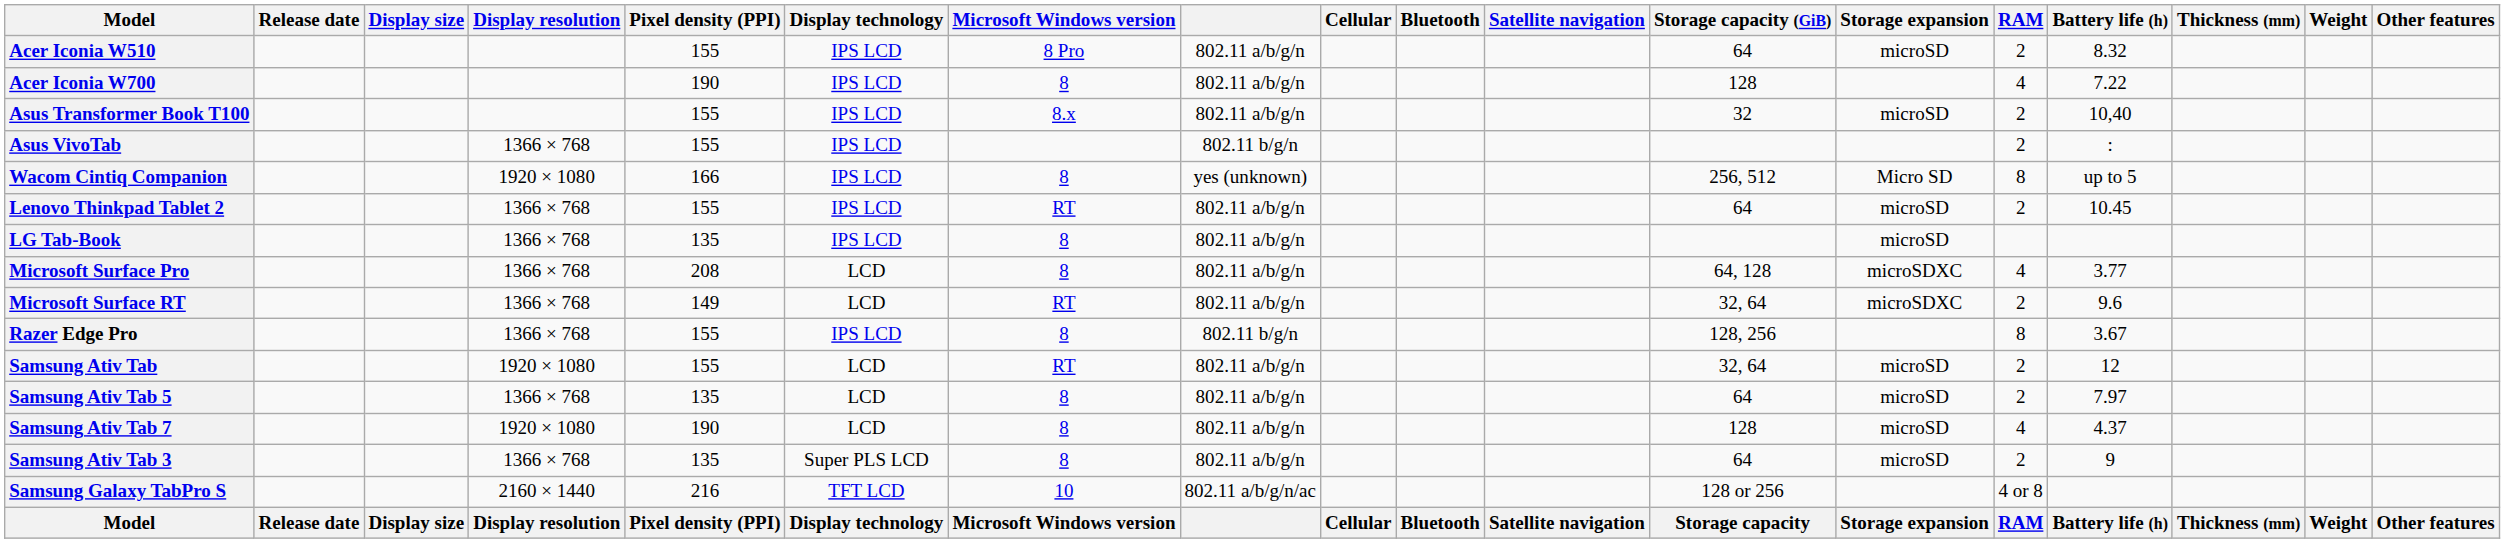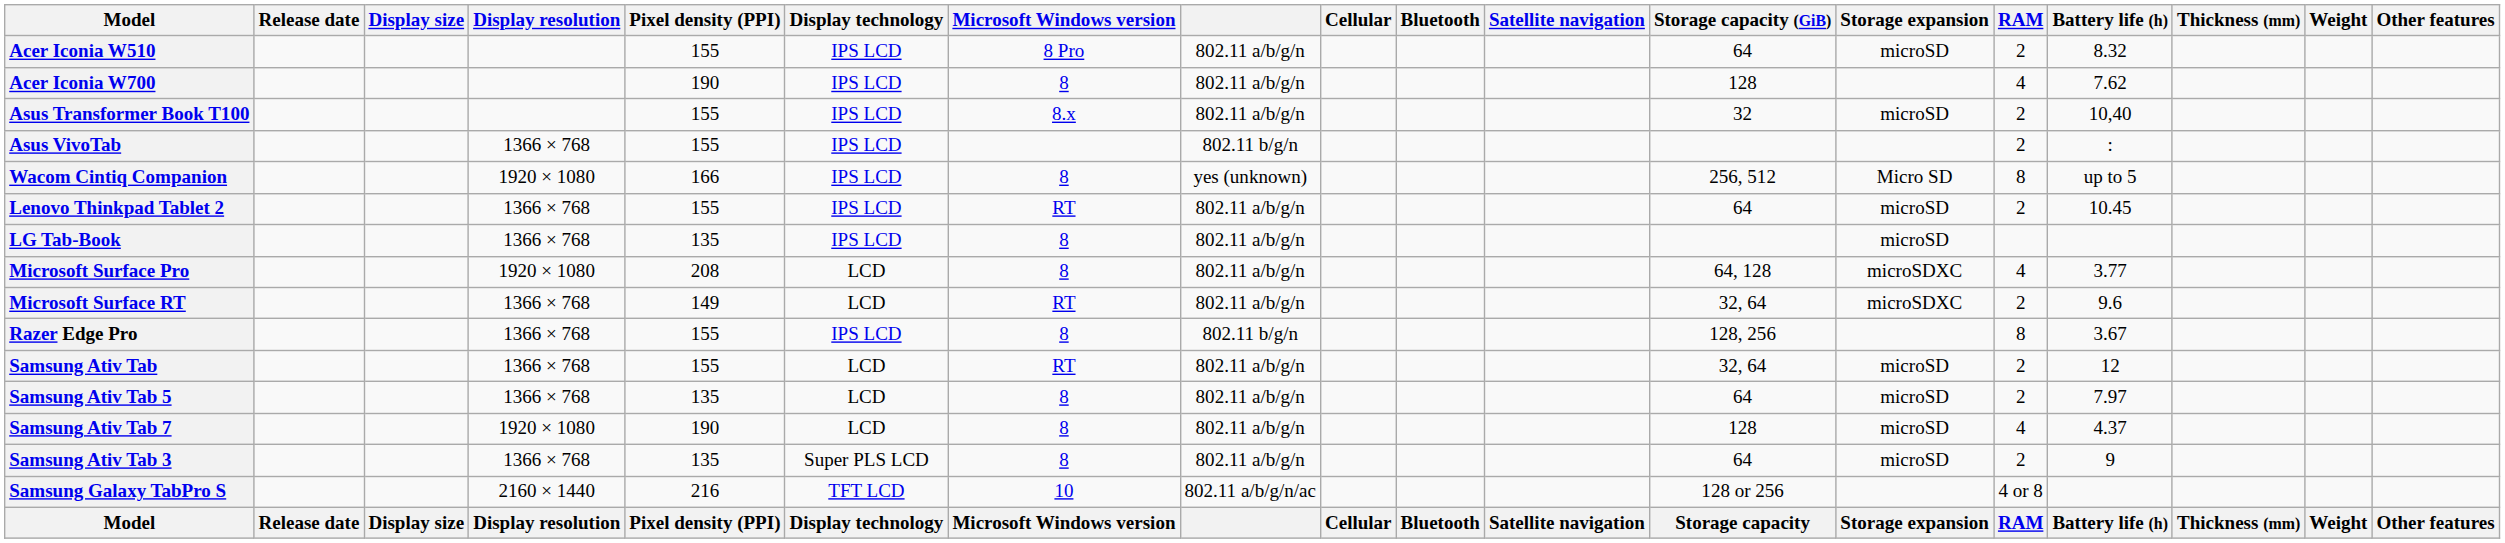Acer Iconia W700 | Battery life (h): 7.22 -> 7.62
Microsoft Surface Pro | Display resolution: 1366 × 768 -> 1920 × 1080
Samsung Ativ Tab | Display resolution: 1920 × 1080 -> 1366 × 768
